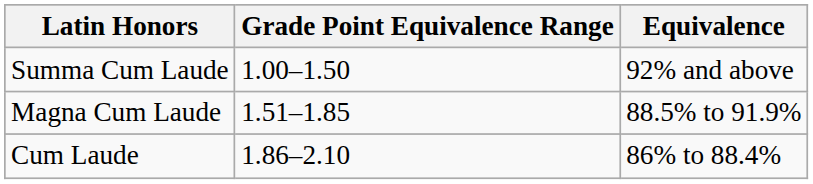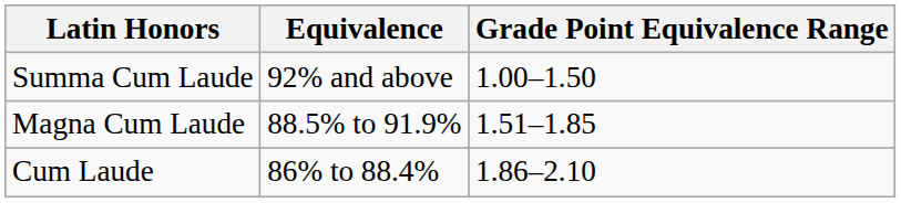columns swapped: Grade Point Equivalence Range <-> Equivalence
